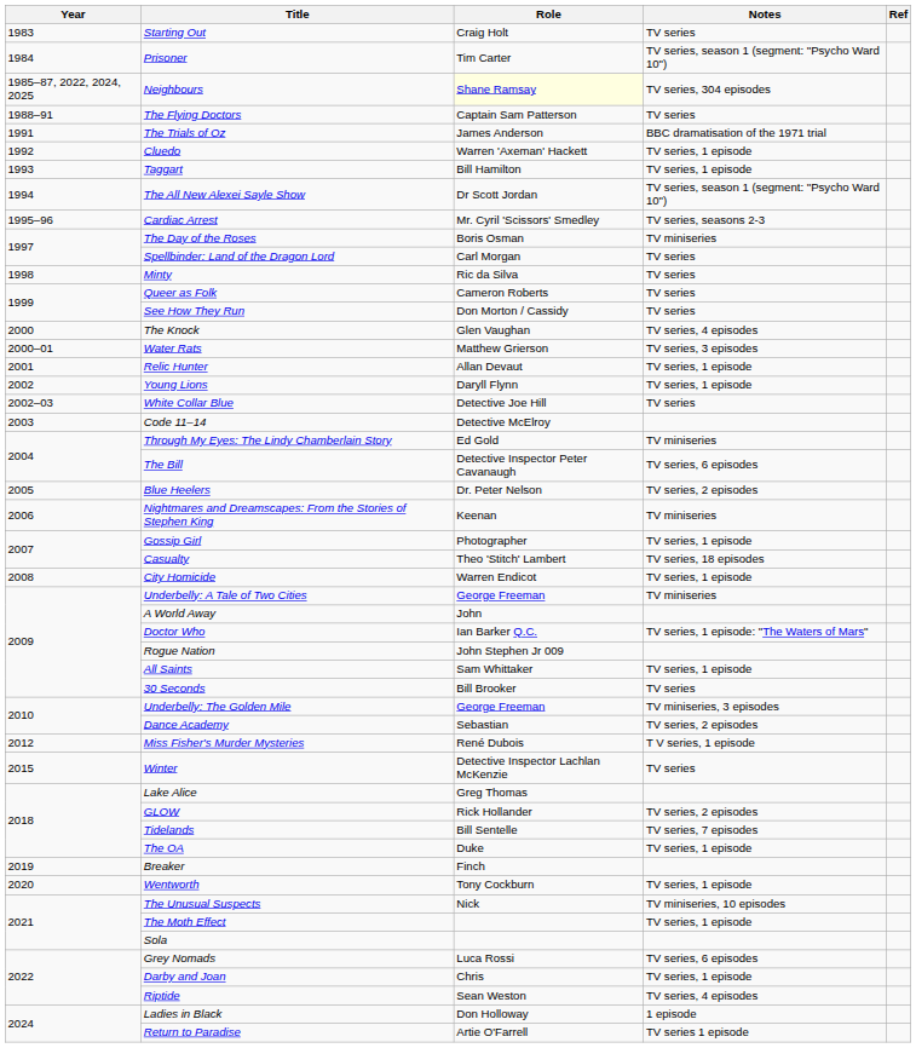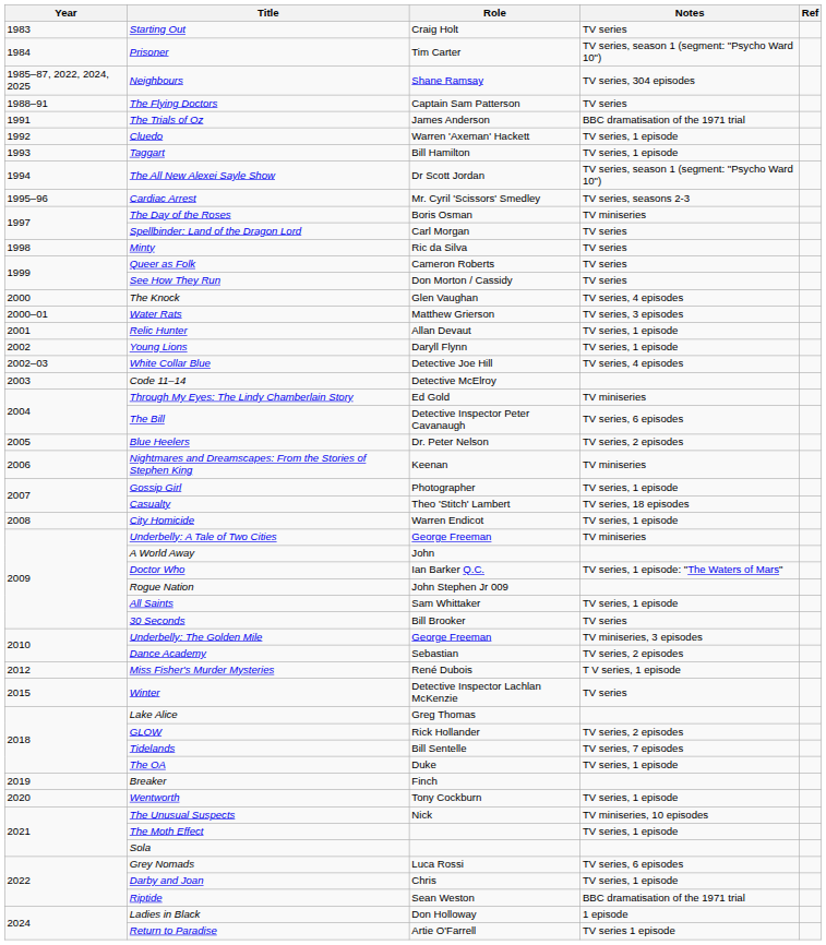Neighbours | Role: lightyellow background -> no background
White Collar Blue | Notes: TV series -> TV series, 4 episodes
Riptide | Notes: TV series, 4 episodes -> BBC dramatisation of the 1971 trial
